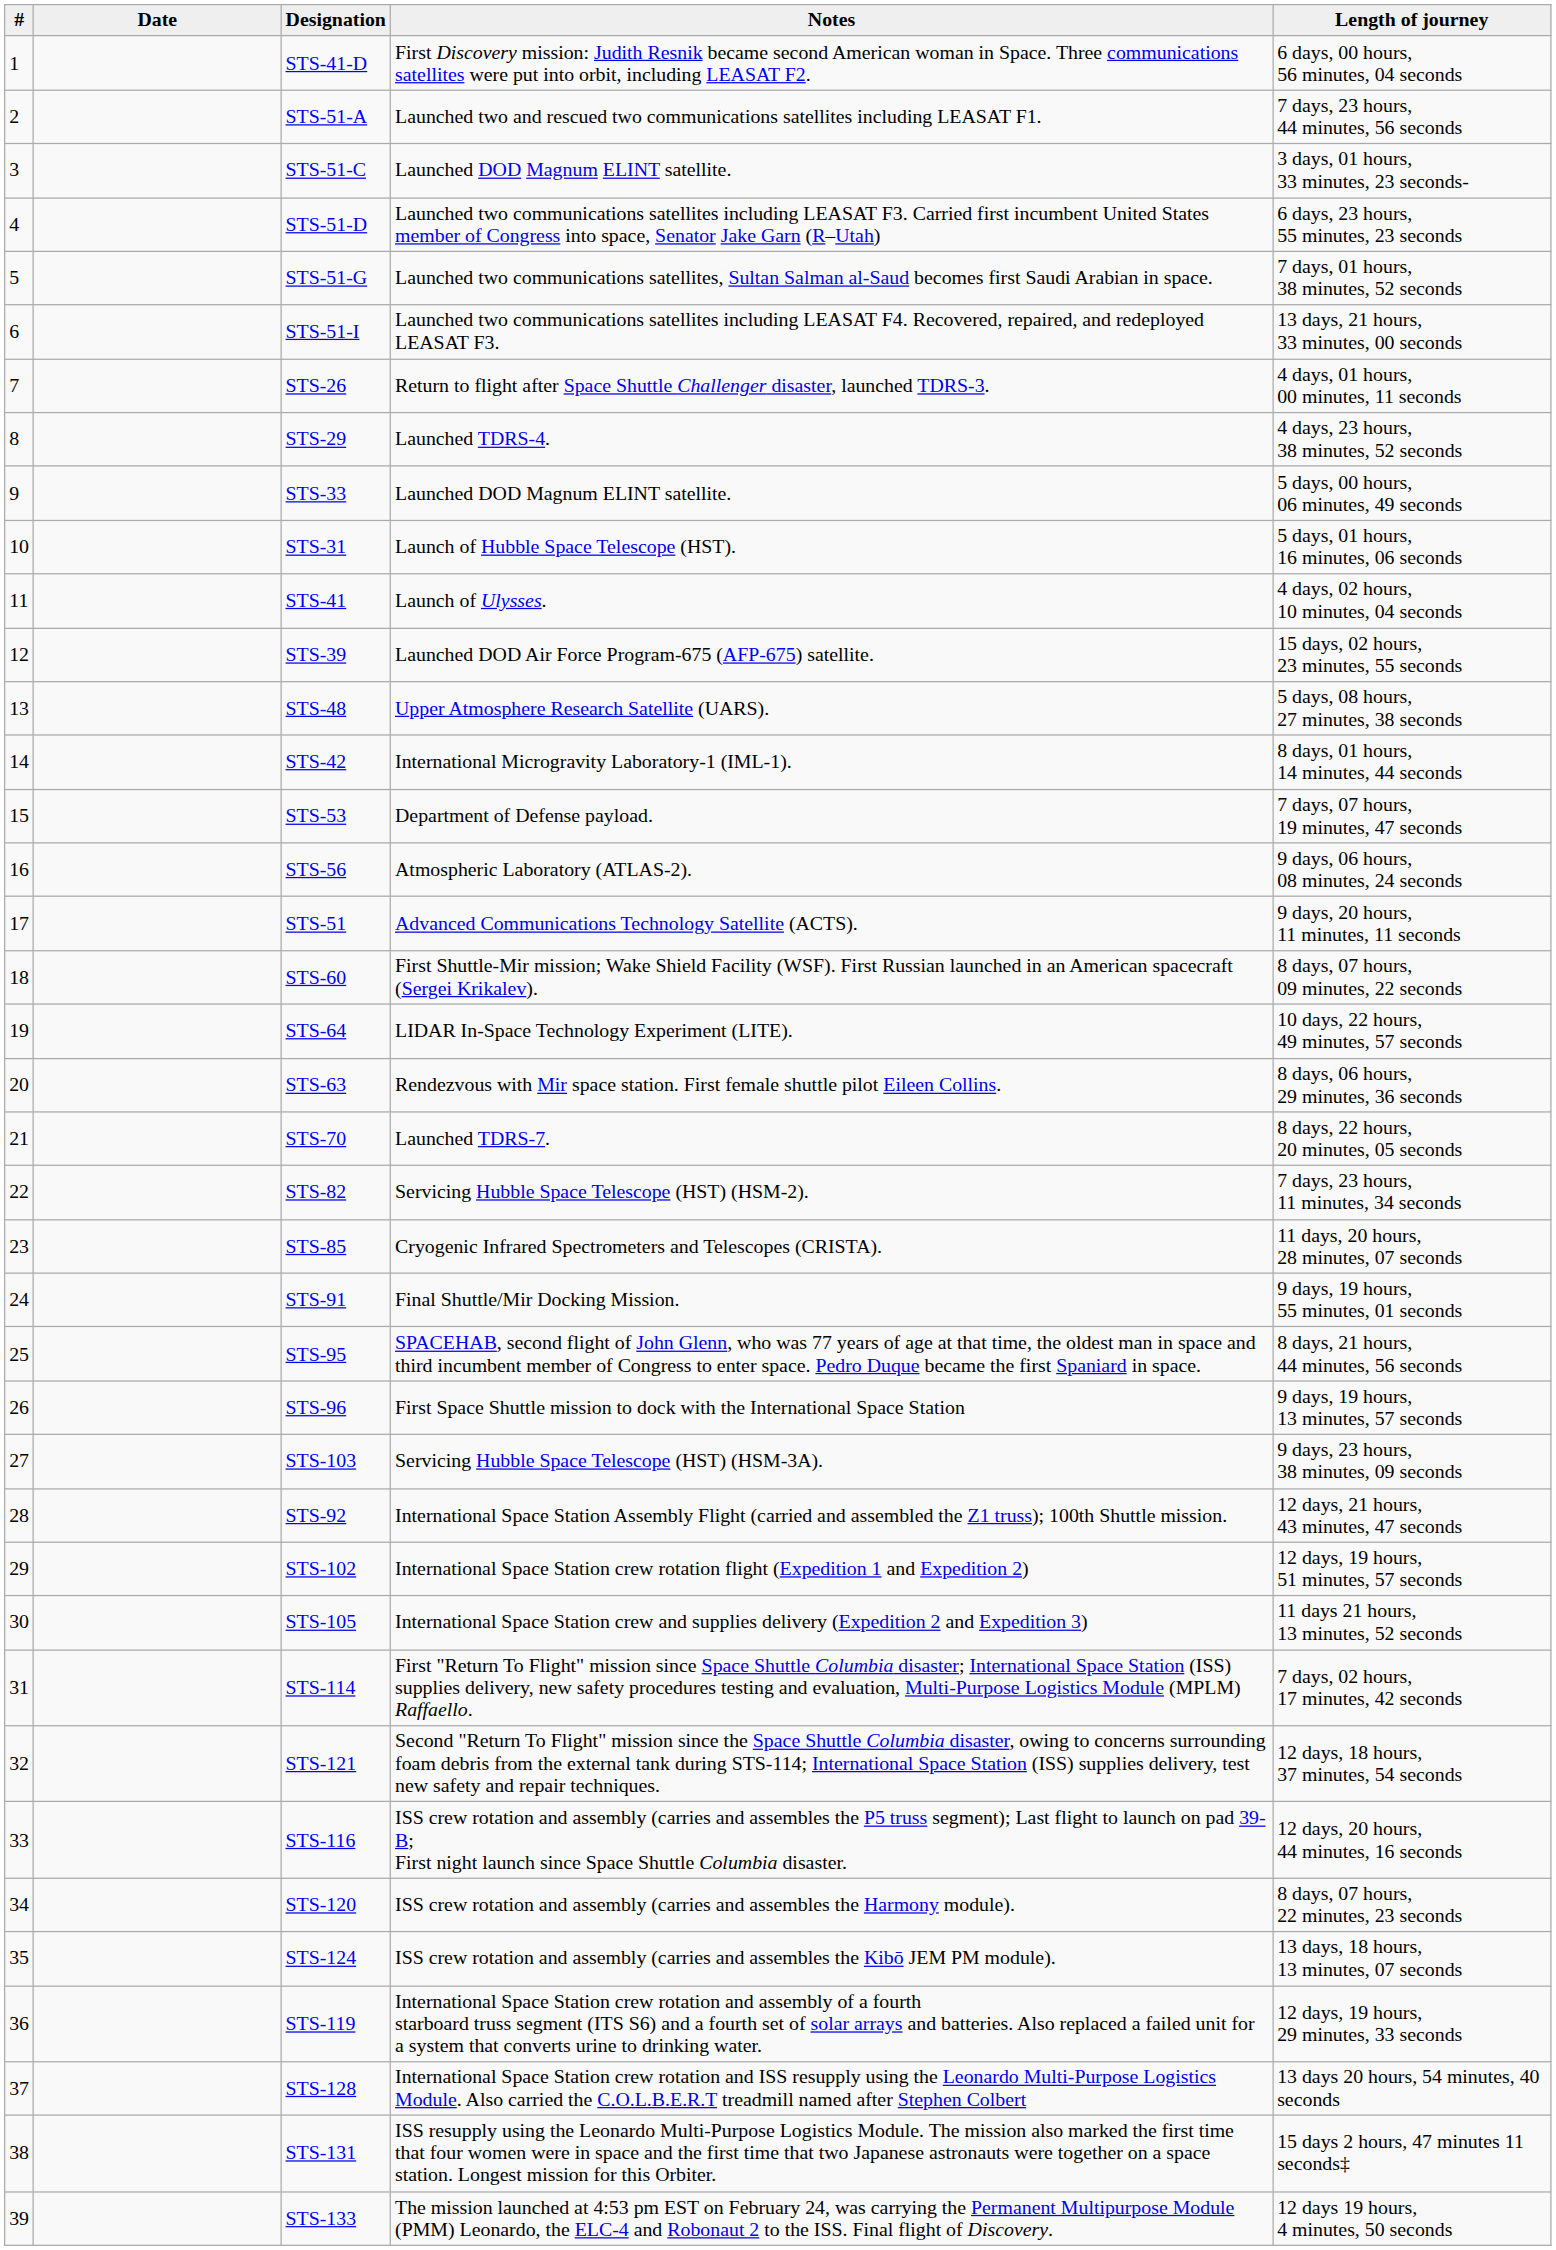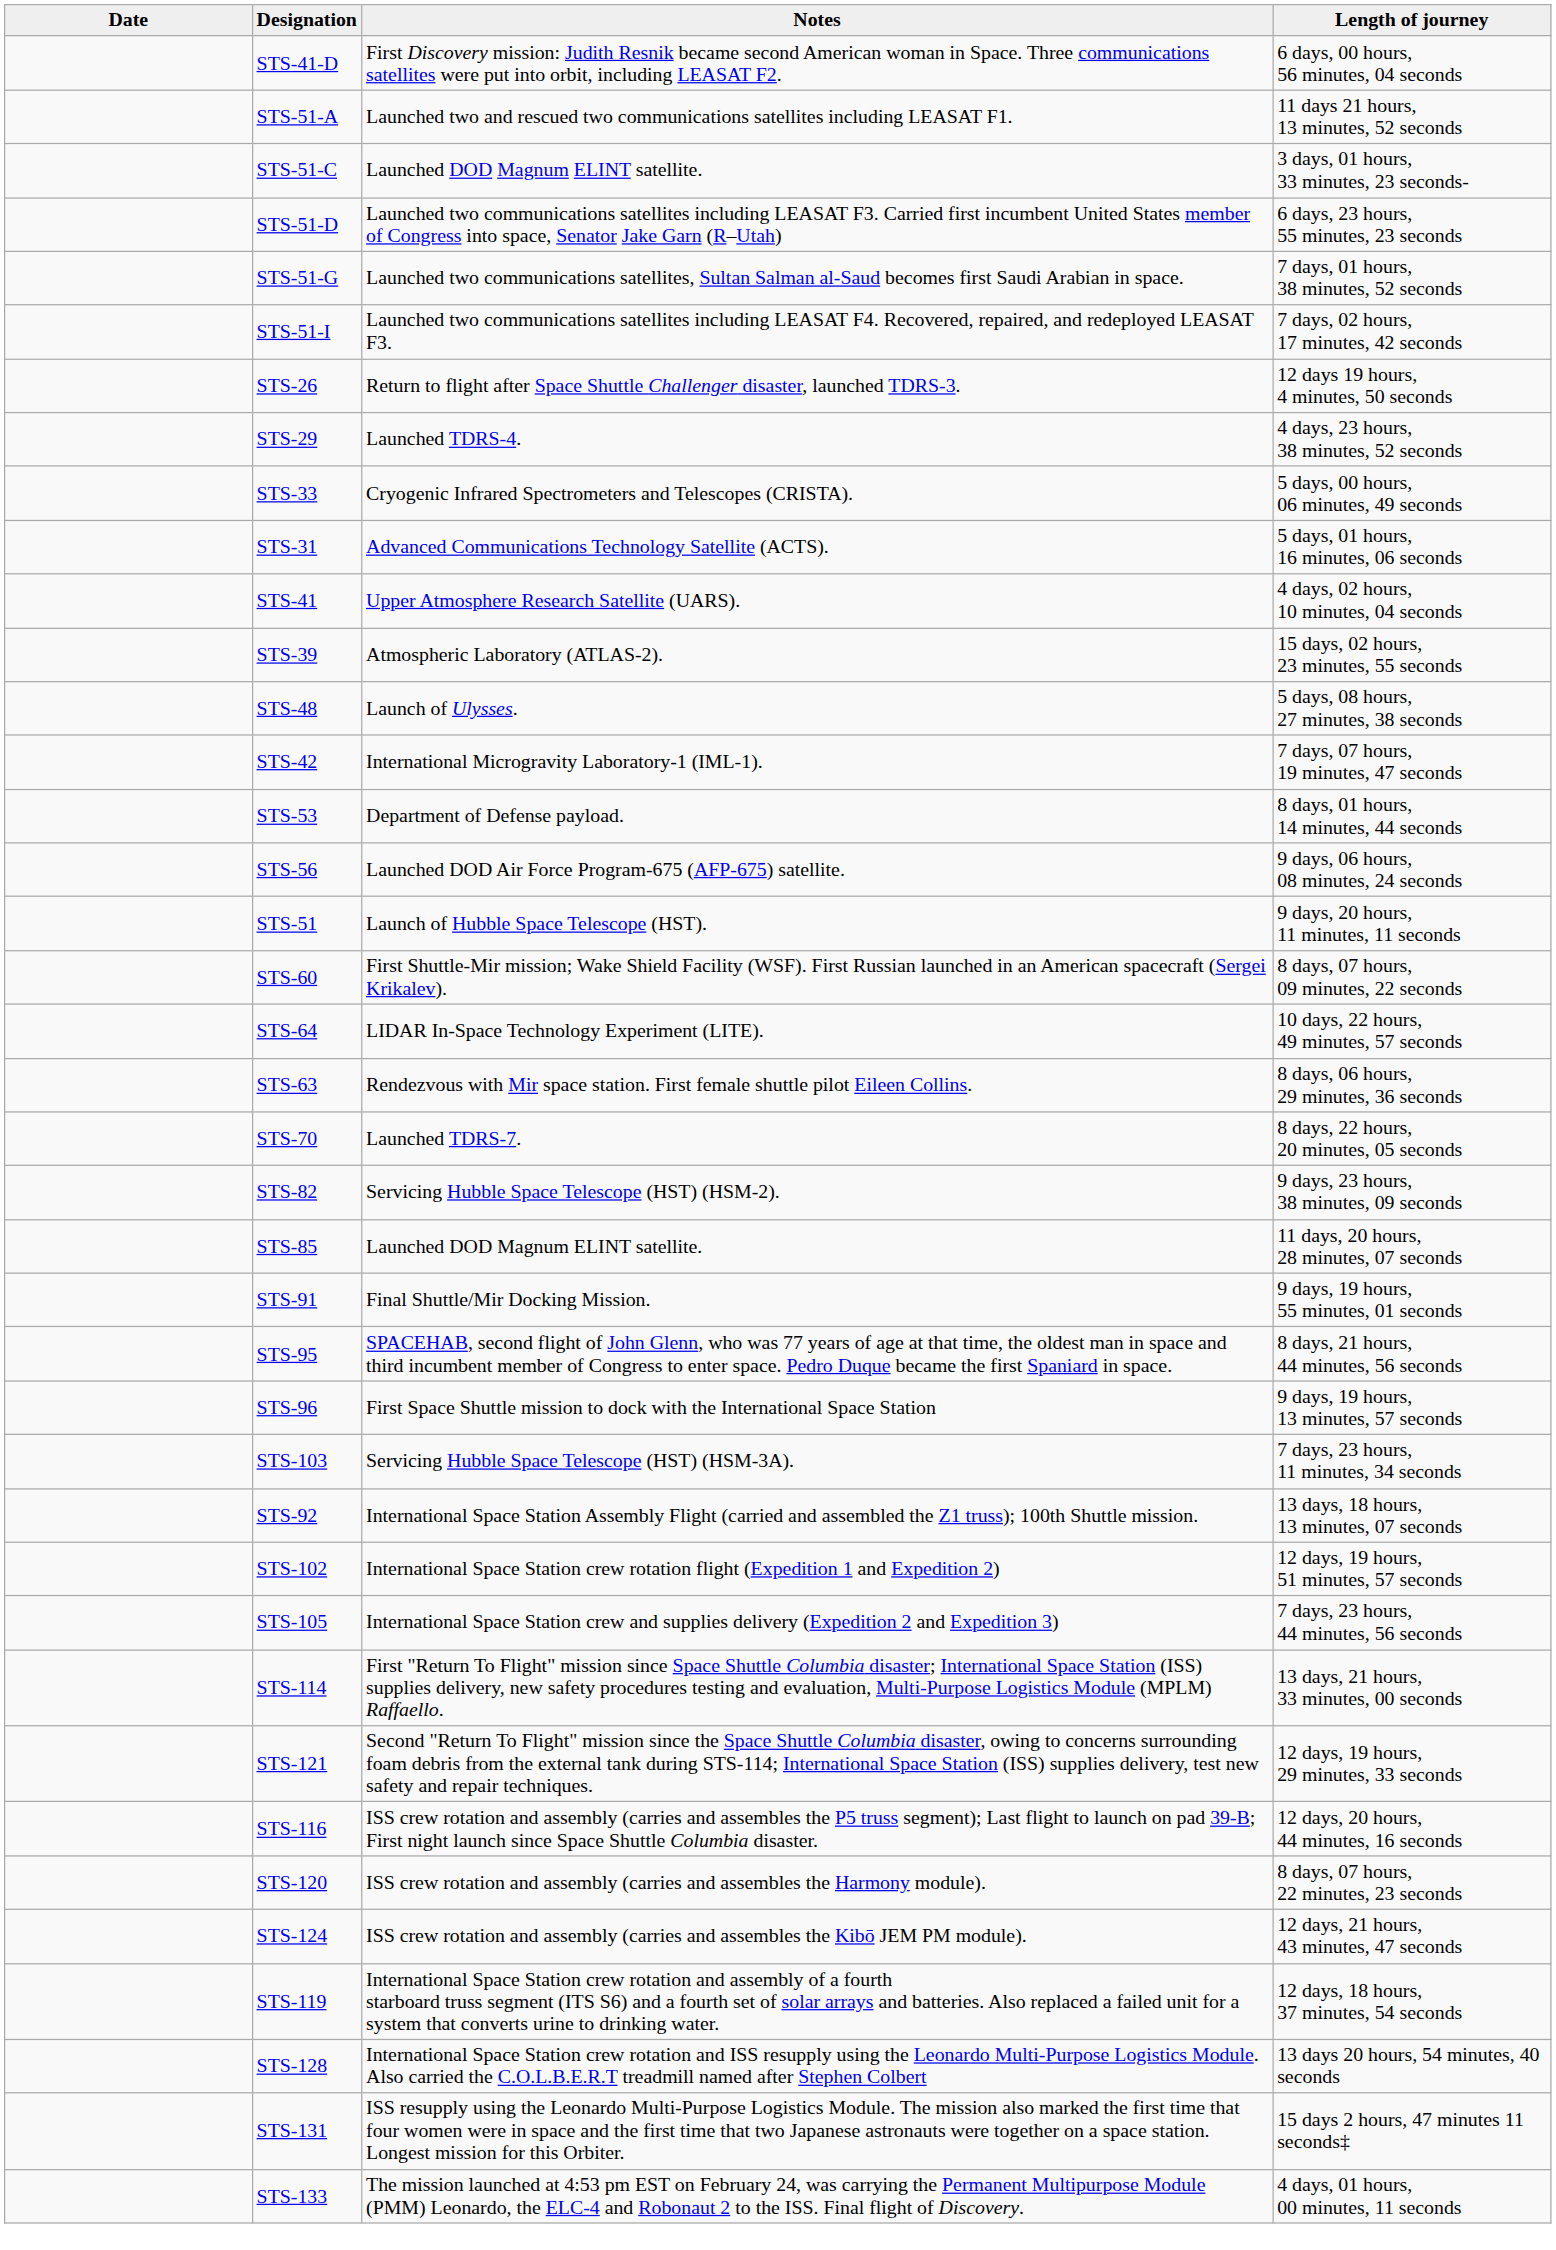- column: # | 1 | 2 | 3 | 4 | 5 | 6 | 7 | 8 | 9 | 10 | 11 | 12 | 13 | 14 | 15 | 16 | 17 | 18 | 19 | 20 | 21 | 22 | 23 | 24 | 25 | 26 | 27 | 28 | 29 | 30 | 31 | 32 | 33 | 34 | 35 | 36 | 37 | 38 | 39
STS-51-A | Length of journey: 7 days, 23 hours, 44 minutes, 56 seconds -> 11 days 21 hours, 13 minutes, 52 seconds
STS-51-I | Length of journey: 13 days, 21 hours, 33 minutes, 00 seconds -> 7 days, 02 hours, 17 minutes, 42 seconds
STS-26 | Length of journey: 4 days, 01 hours, 00 minutes, 11 seconds -> 12 days 19 hours, 4 minutes, 50 seconds
STS-33 | Notes: Launched DOD Magnum ELINT satellite. -> Cryogenic Infrared Spectrometers and Telescopes (CRISTA).
STS-31 | Notes: Launch of Hubble Space Telescope (HST). -> Advanced Communications Technology Satellite (ACTS).
STS-41 | Notes: Launch of Ulysses. -> Upper Atmosphere Research Satellite (UARS).
STS-39 | Notes: Launched DOD Air Force Program-675 (AFP-675) satellite. -> Atmospheric Laboratory (ATLAS-2).
STS-48 | Notes: Upper Atmosphere Research Satellite (UARS). -> Launch of Ulysses.
STS-42 | Length of journey: 8 days, 01 hours, 14 minutes, 44 seconds -> 7 days, 07 hours, 19 minutes, 47 seconds
STS-53 | Length of journey: 7 days, 07 hours, 19 minutes, 47 seconds -> 8 days, 01 hours, 14 minutes, 44 seconds
STS-56 | Notes: Atmospheric Laboratory (ATLAS-2). -> Launched DOD Air Force Program-675 (AFP-675) satellite.
STS-51 | Notes: Advanced Communications Technology Satellite (ACTS). -> Launch of Hubble Space Telescope (HST).
STS-82 | Length of journey: 7 days, 23 hours, 11 minutes, 34 seconds -> 9 days, 23 hours, 38 minutes, 09 seconds
STS-85 | Notes: Cryogenic Infrared Spectrometers and Telescopes (CRISTA). -> Launched DOD Magnum ELINT satellite.
STS-103 | Length of journey: 9 days, 23 hours, 38 minutes, 09 seconds -> 7 days, 23 hours, 11 minutes, 34 seconds
STS-92 | Length of journey: 12 days, 21 hours, 43 minutes, 47 seconds -> 13 days, 18 hours, 13 minutes, 07 seconds
STS-105 | Length of journey: 11 days 21 hours, 13 minutes, 52 seconds -> 7 days, 23 hours, 44 minutes, 56 seconds
STS-114 | Length of journey: 7 days, 02 hours, 17 minutes, 42 seconds -> 13 days, 21 hours, 33 minutes, 00 seconds
STS-121 | Length of journey: 12 days, 18 hours, 37 minutes, 54 seconds -> 12 days, 19 hours, 29 minutes, 33 seconds
STS-124 | Length of journey: 13 days, 18 hours, 13 minutes, 07 seconds -> 12 days, 21 hours, 43 minutes, 47 seconds
STS-119 | Length of journey: 12 days, 19 hours, 29 minutes, 33 seconds -> 12 days, 18 hours, 37 minutes, 54 seconds
STS-133 | Length of journey: 12 days 19 hours, 4 minutes, 50 seconds -> 4 days, 01 hours, 00 minutes, 11 seconds
